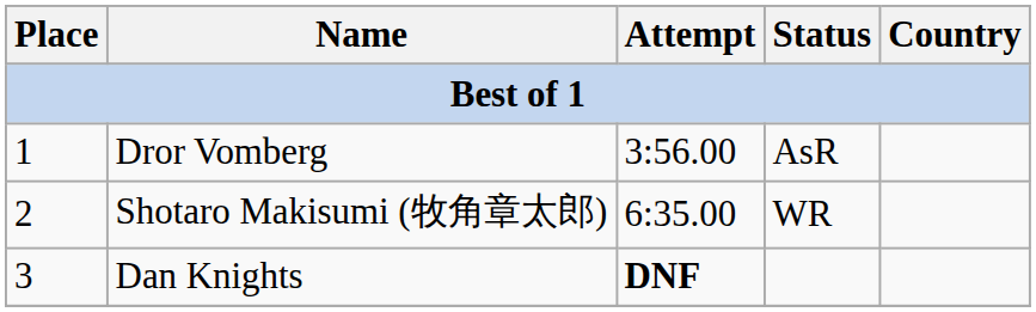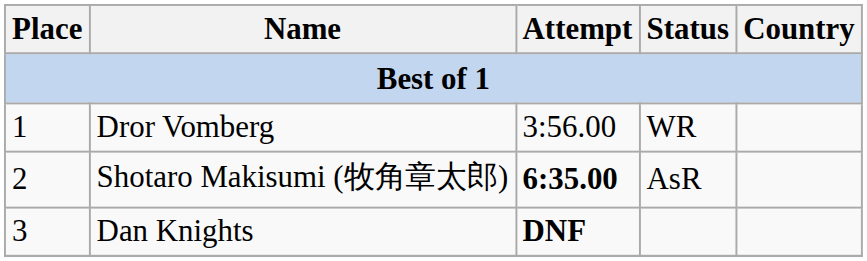Dror Vomberg | Status: AsR -> WR
Shotaro Makisumi (牧角章太郎) | Attempt: normal -> bold
Shotaro Makisumi (牧角章太郎) | Status: WR -> AsR
